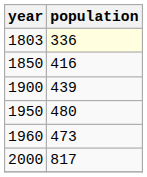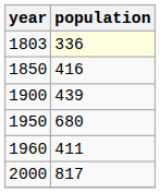1950 | population: 480 -> 680
1960 | population: 473 -> 411
